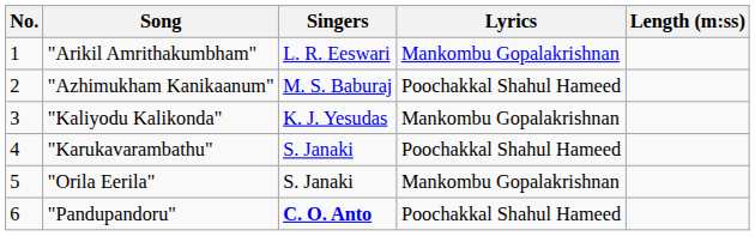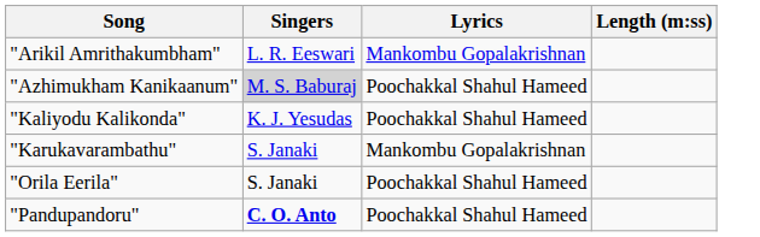- column: No. | 1 | 2 | 3 | 4 | 5 | 6
"Azhimukham Kanikaanum" | Singers: no background -> lightgrey background
"Kaliyodu Kalikonda" | Lyrics: Mankombu Gopalakrishnan -> Poochakkal Shahul Hameed
"Karukavarambathu" | Lyrics: Poochakkal Shahul Hameed -> Mankombu Gopalakrishnan
"Orila Eerila" | Lyrics: Mankombu Gopalakrishnan -> Poochakkal Shahul Hameed
